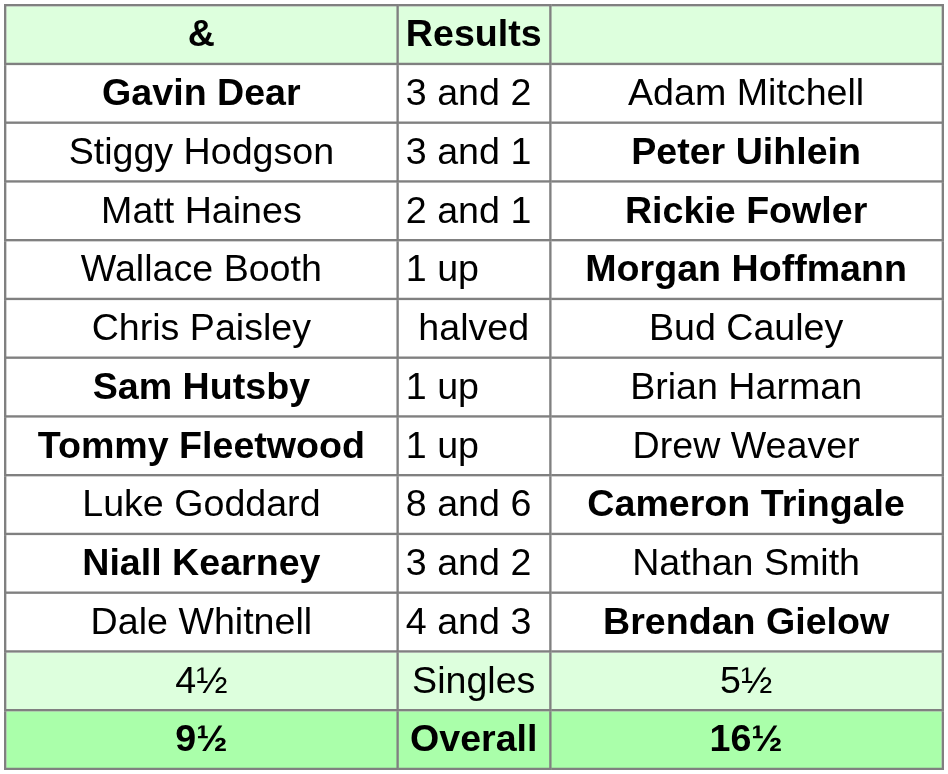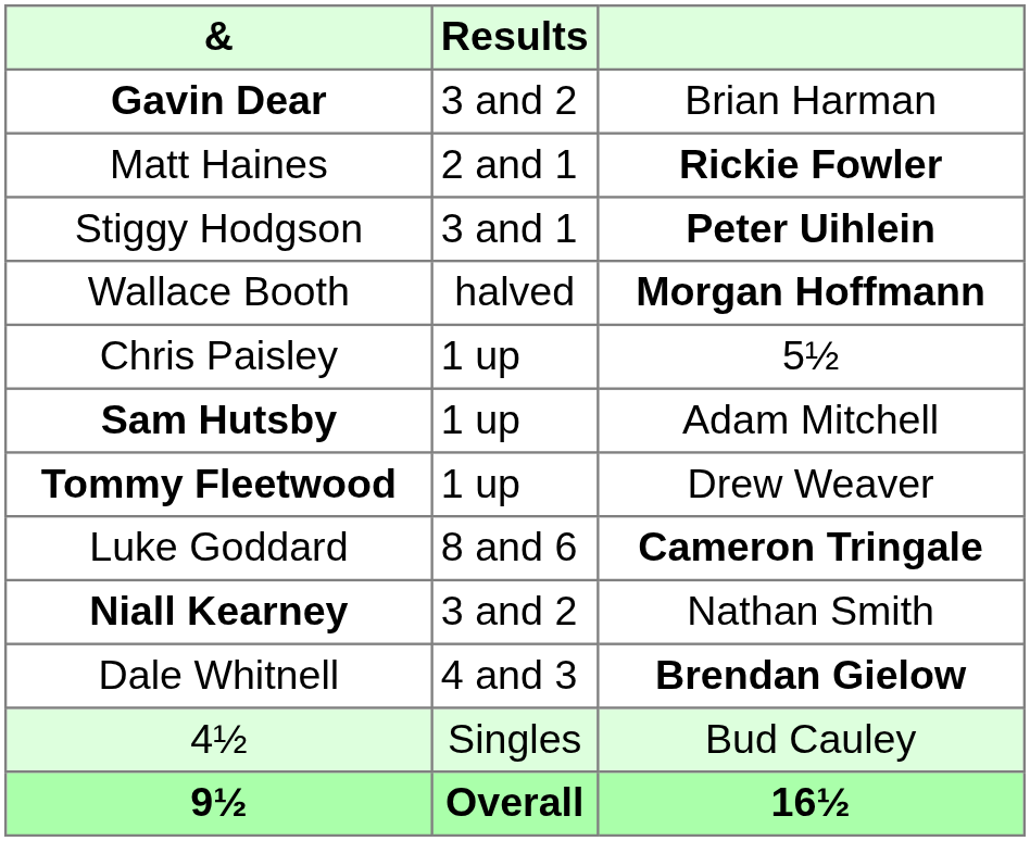Gavin Dear | column 3: Adam Mitchell -> Brian Harman
rows swapped: Matt Haines <-> Stiggy Hodgson
Wallace Booth | Results: 1 up -> halved
Chris Paisley | Results: halved -> 1 up
Chris Paisley | column 3: Bud Cauley -> 5½
Sam Hutsby | column 3: Brian Harman -> Adam Mitchell
4½ | column 3: 5½ -> Bud Cauley
